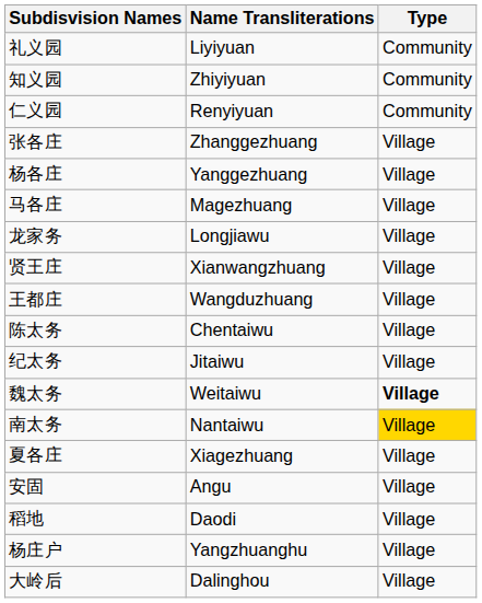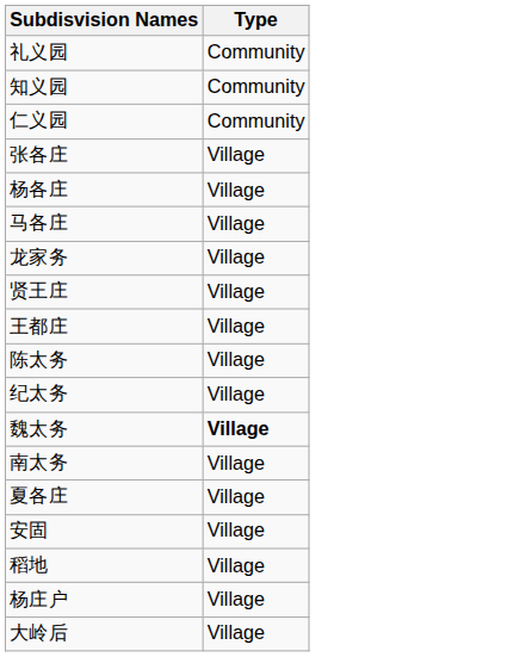- column: Name Transliterations | Liyiyuan | Zhiyiyuan | Renyiyuan | Zhanggezhuang | Yanggezhuang | Magezhuang | Longjiawu | Xianwangzhuang | Wangduzhuang | Chentaiwu | Jitaiwu | Weitaiwu | Nantaiwu | Xiagezhuang | Angu | Daodi | Yangzhuanghu | Dalinghou
南太务 | Type: gold background -> no background
